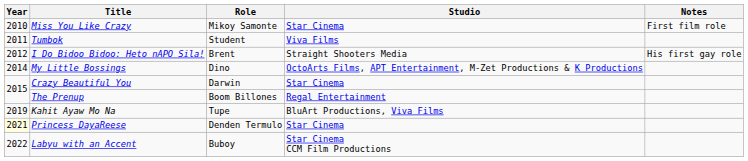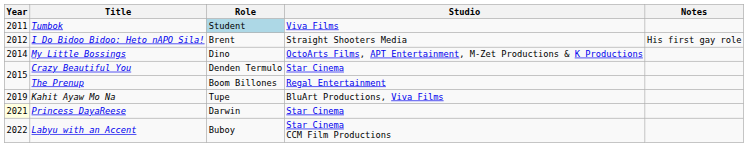- row: 2010 | Miss You Like Crazy | Mikoy Samonte | Star Cinema | First film role
Tumbok | Role: no background -> lightblue background
Crazy Beautiful You | Role: Darwin -> Denden Termulo
Princess DayaReese | Role: Denden Termulo -> Darwin
